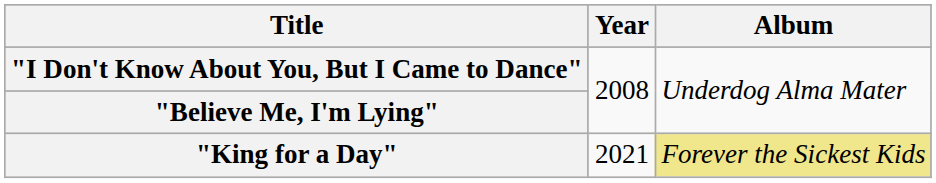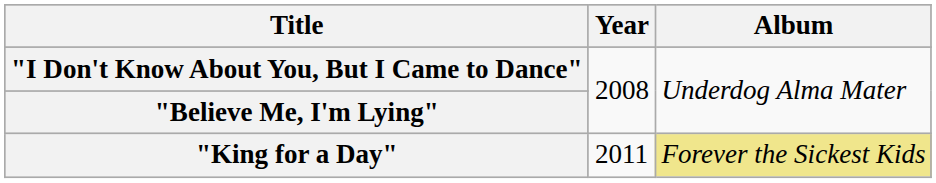"King for a Day" | Year: 2021 -> 2011
